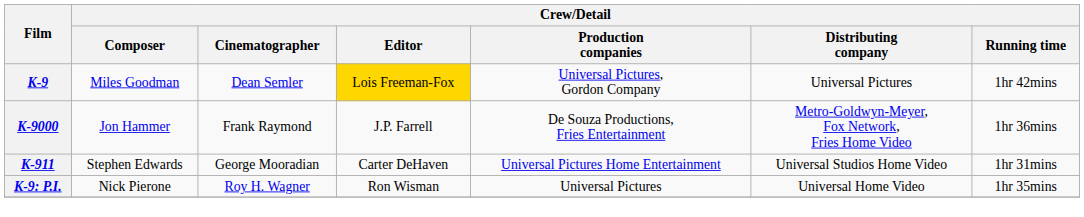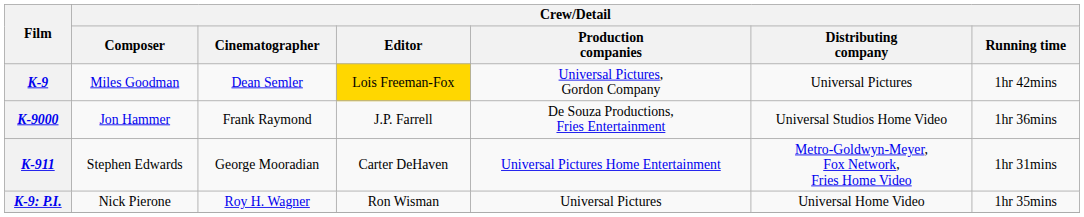K-9000 | Crew/Detail / Distributing company: Metro-Goldwyn-Meyer, Fox Network, Fries Home Video -> Universal Studios Home Video
K-911 | Crew/Detail / Distributing company: Universal Studios Home Video -> Metro-Goldwyn-Meyer, Fox Network, Fries Home Video
